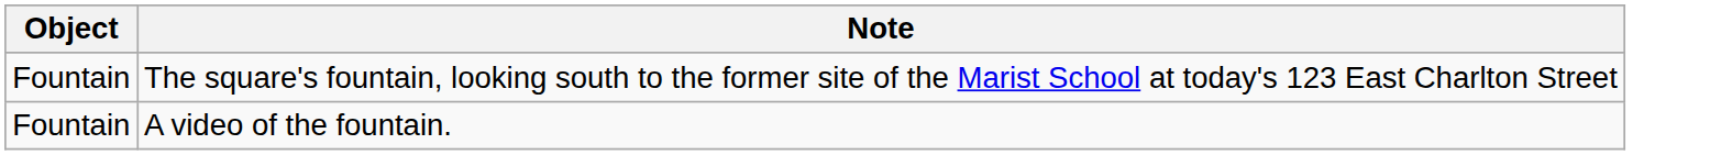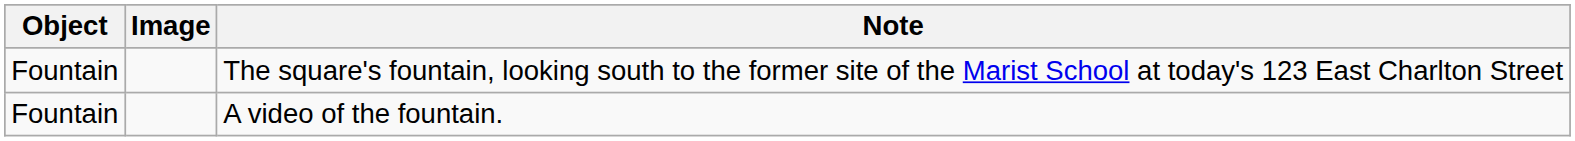+ column: Image
